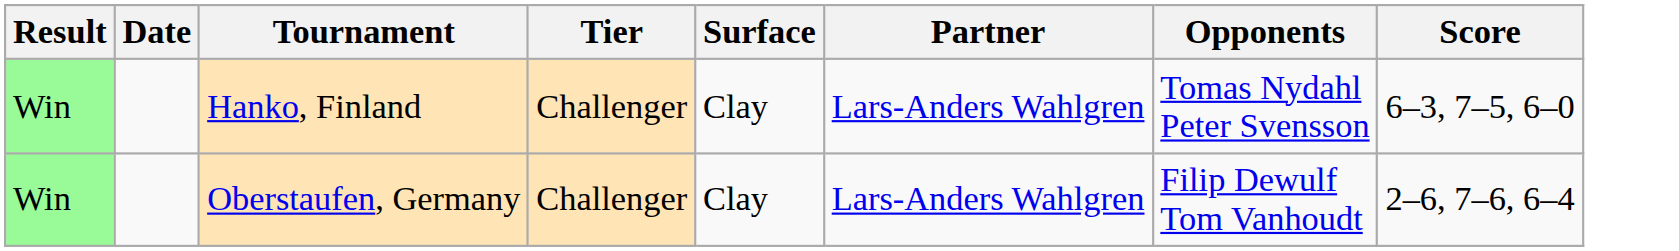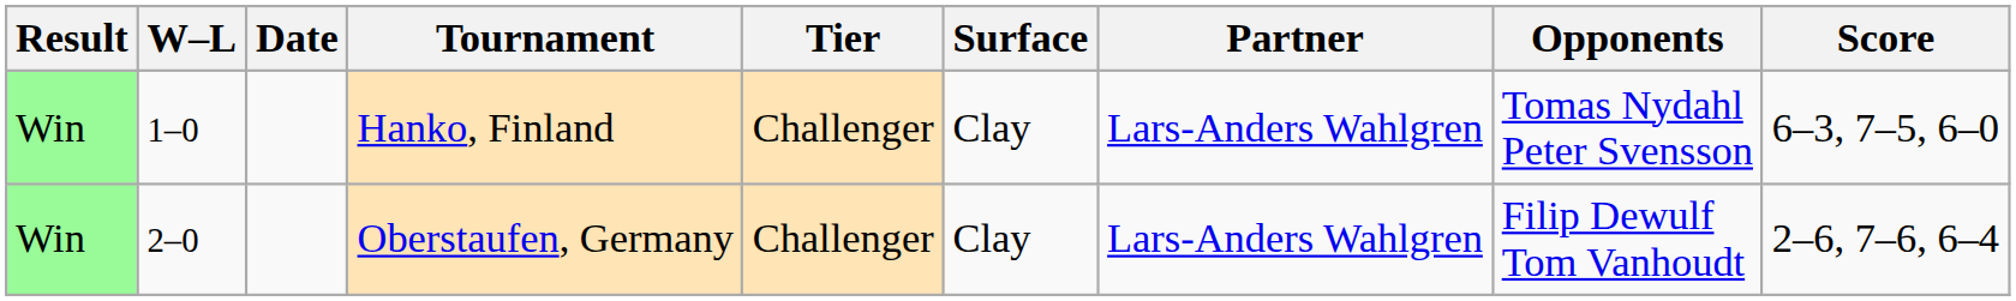+ column: W–L | 1–0 | 2–0
